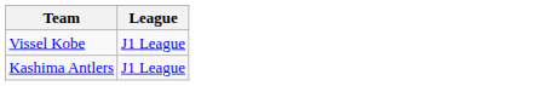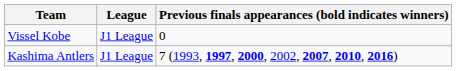+ column: Previous finals appearances (bold indicates winners) | 0 | 7 (1993, 1997, 2000, 2002, 2007, 2010, 2016)
